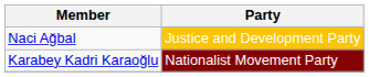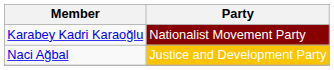rows swapped: Naci Ağbal <-> Karabey Kadri Karaoğlu
